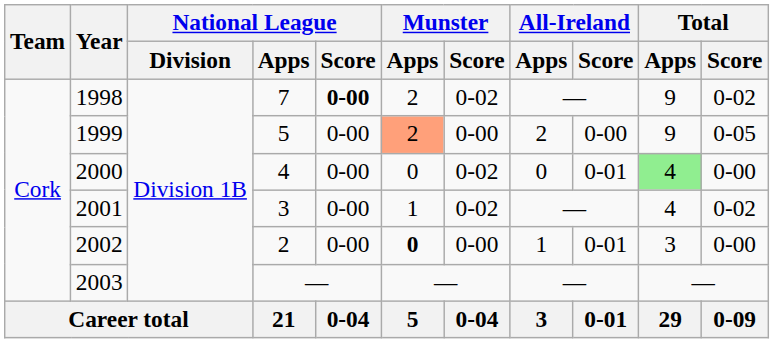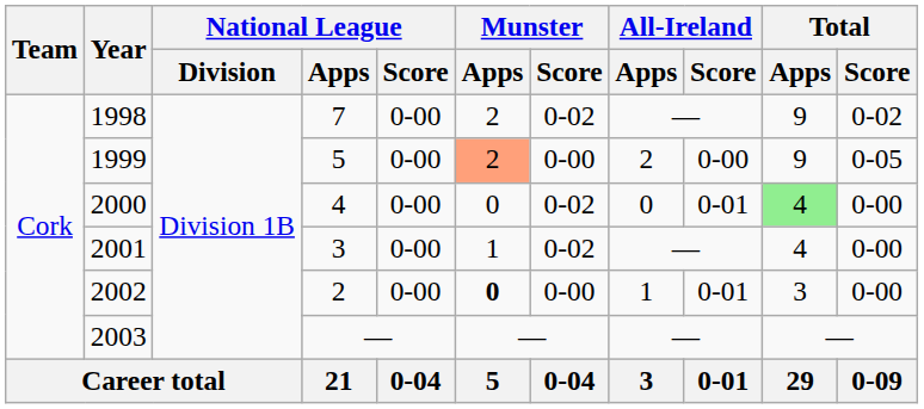1998 | National League / Score: bold -> normal
2001 | Total / Score: 0-02 -> 0-00
